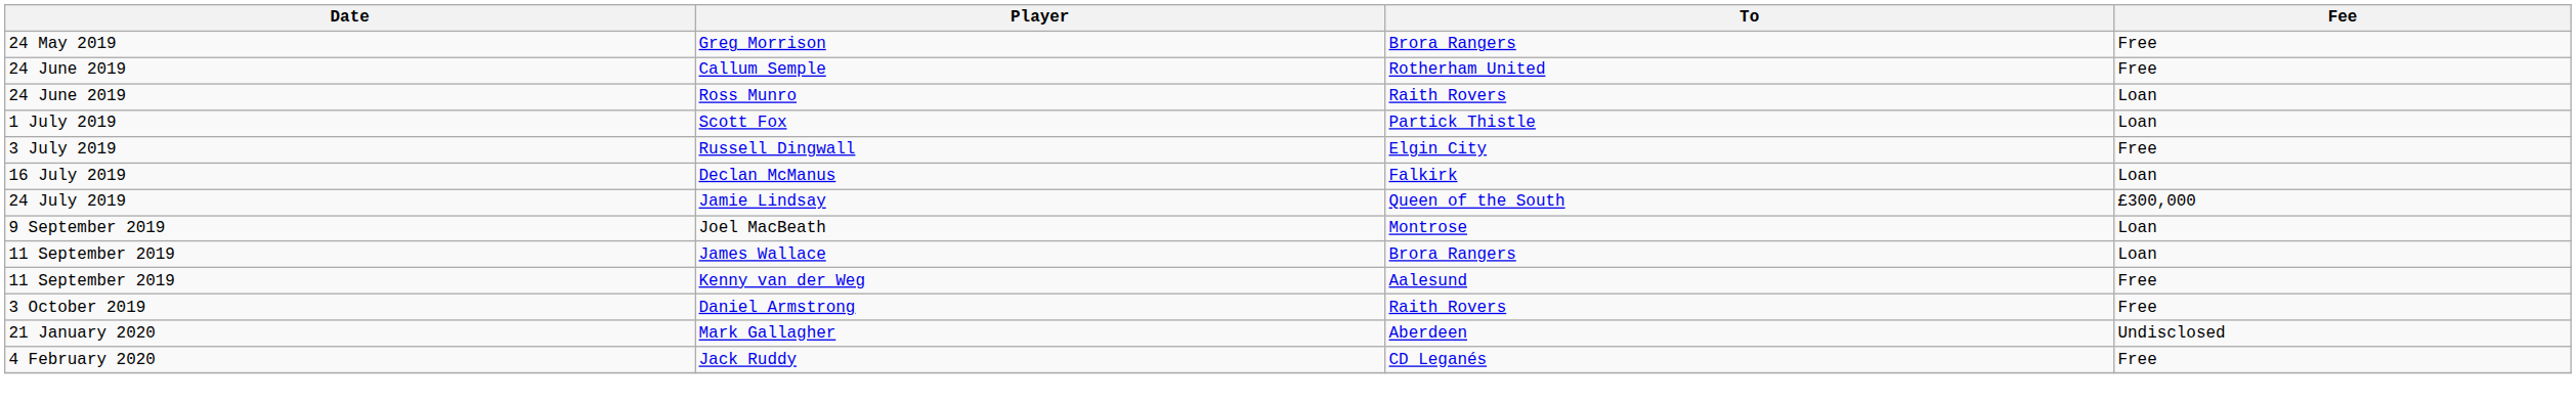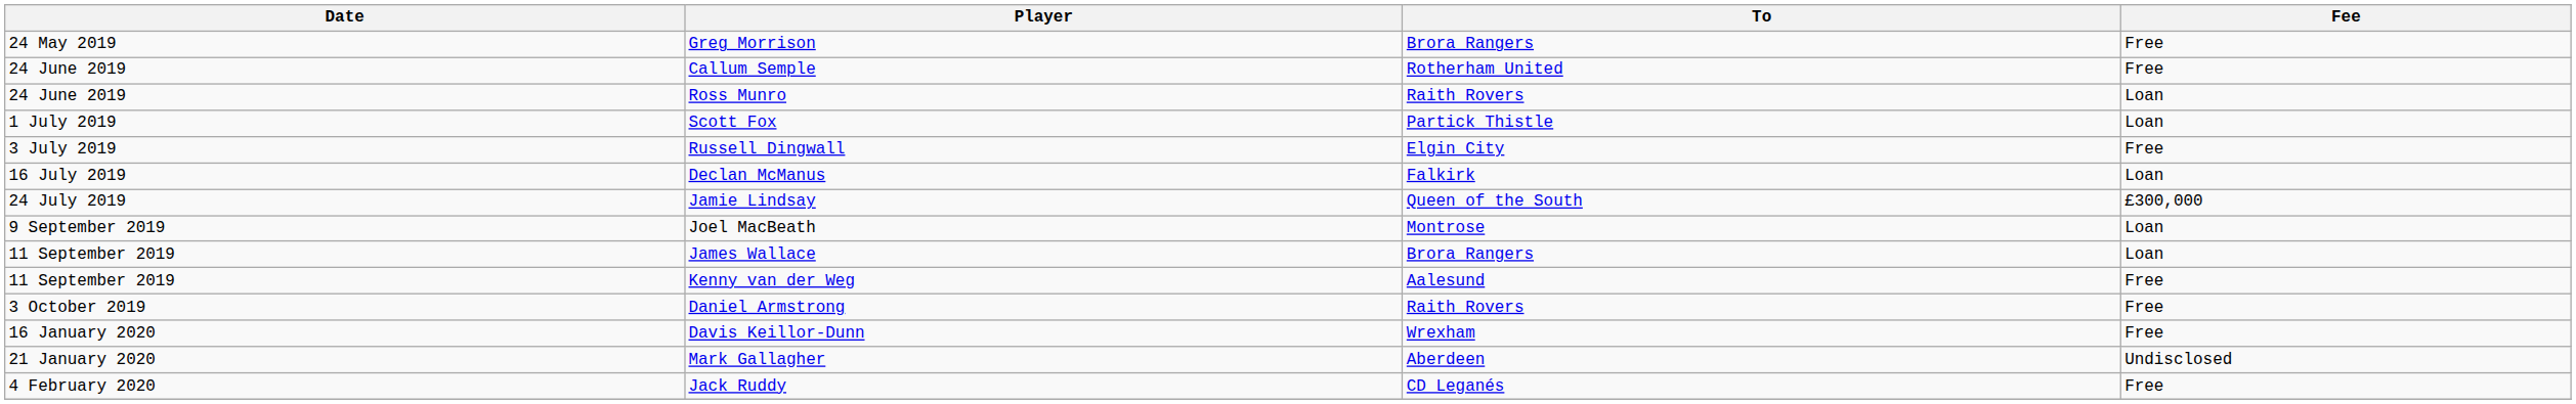+ row: 16 January 2020 | Davis Keillor-Dunn | Wrexham | Free
